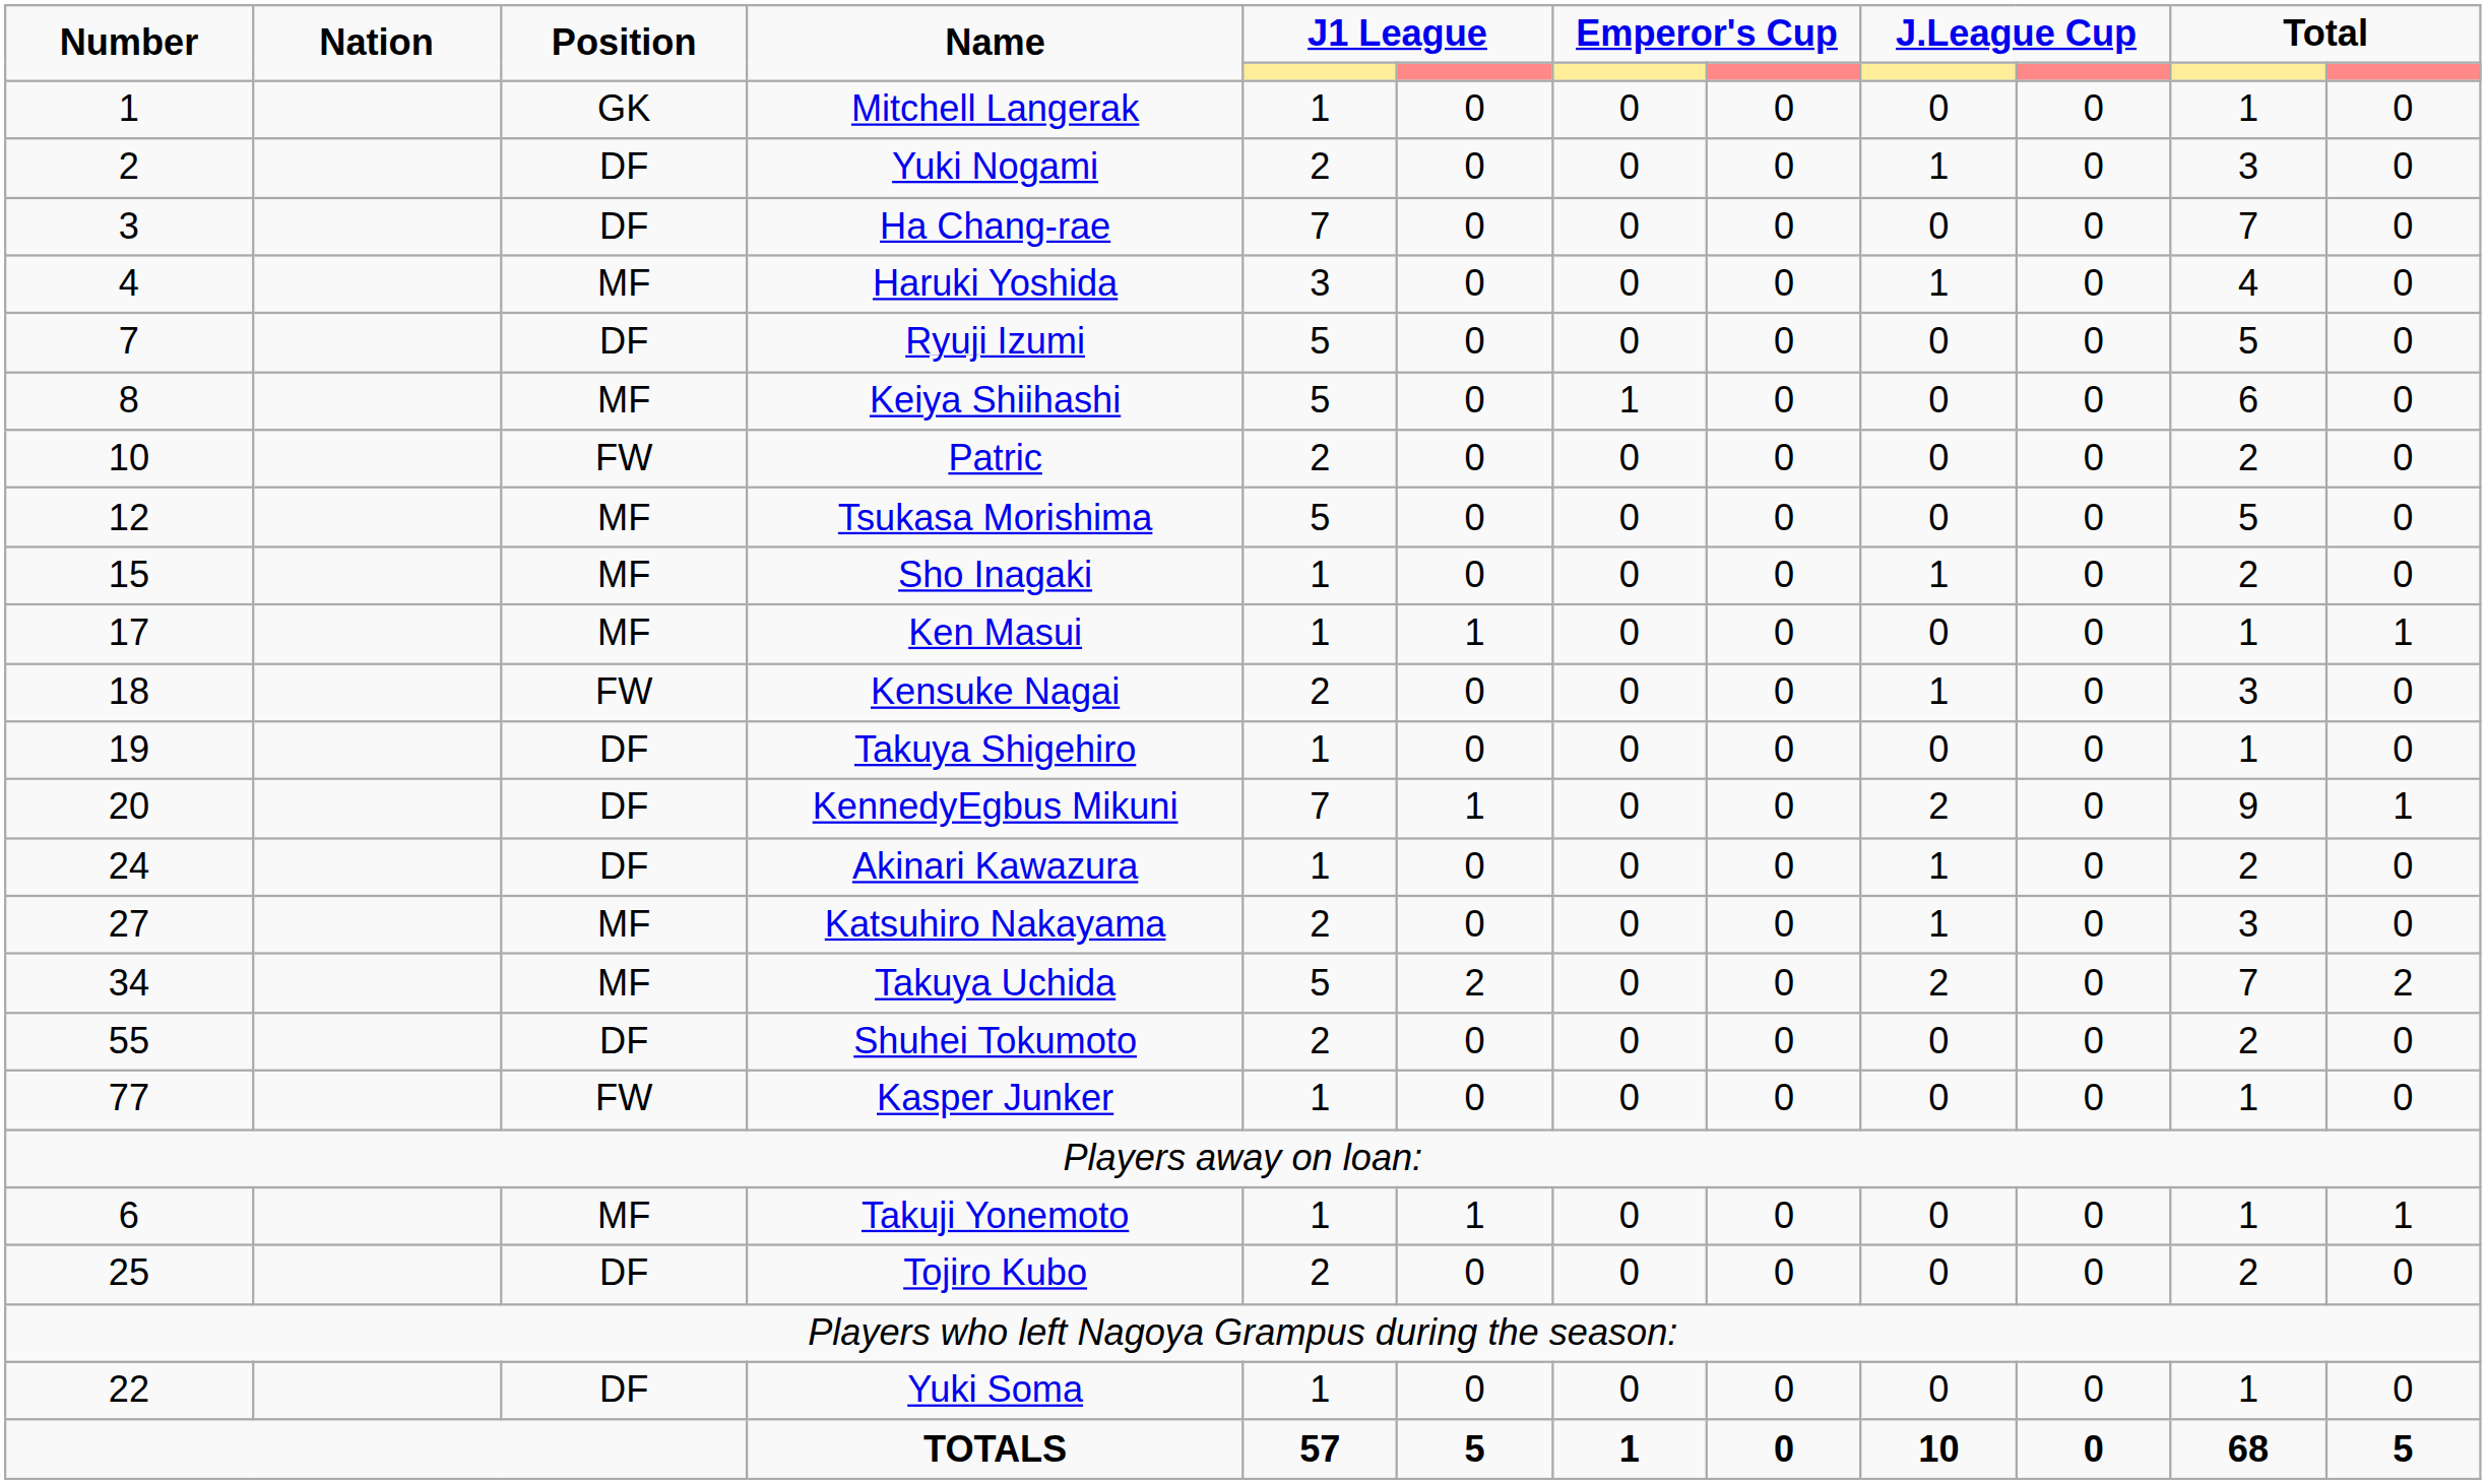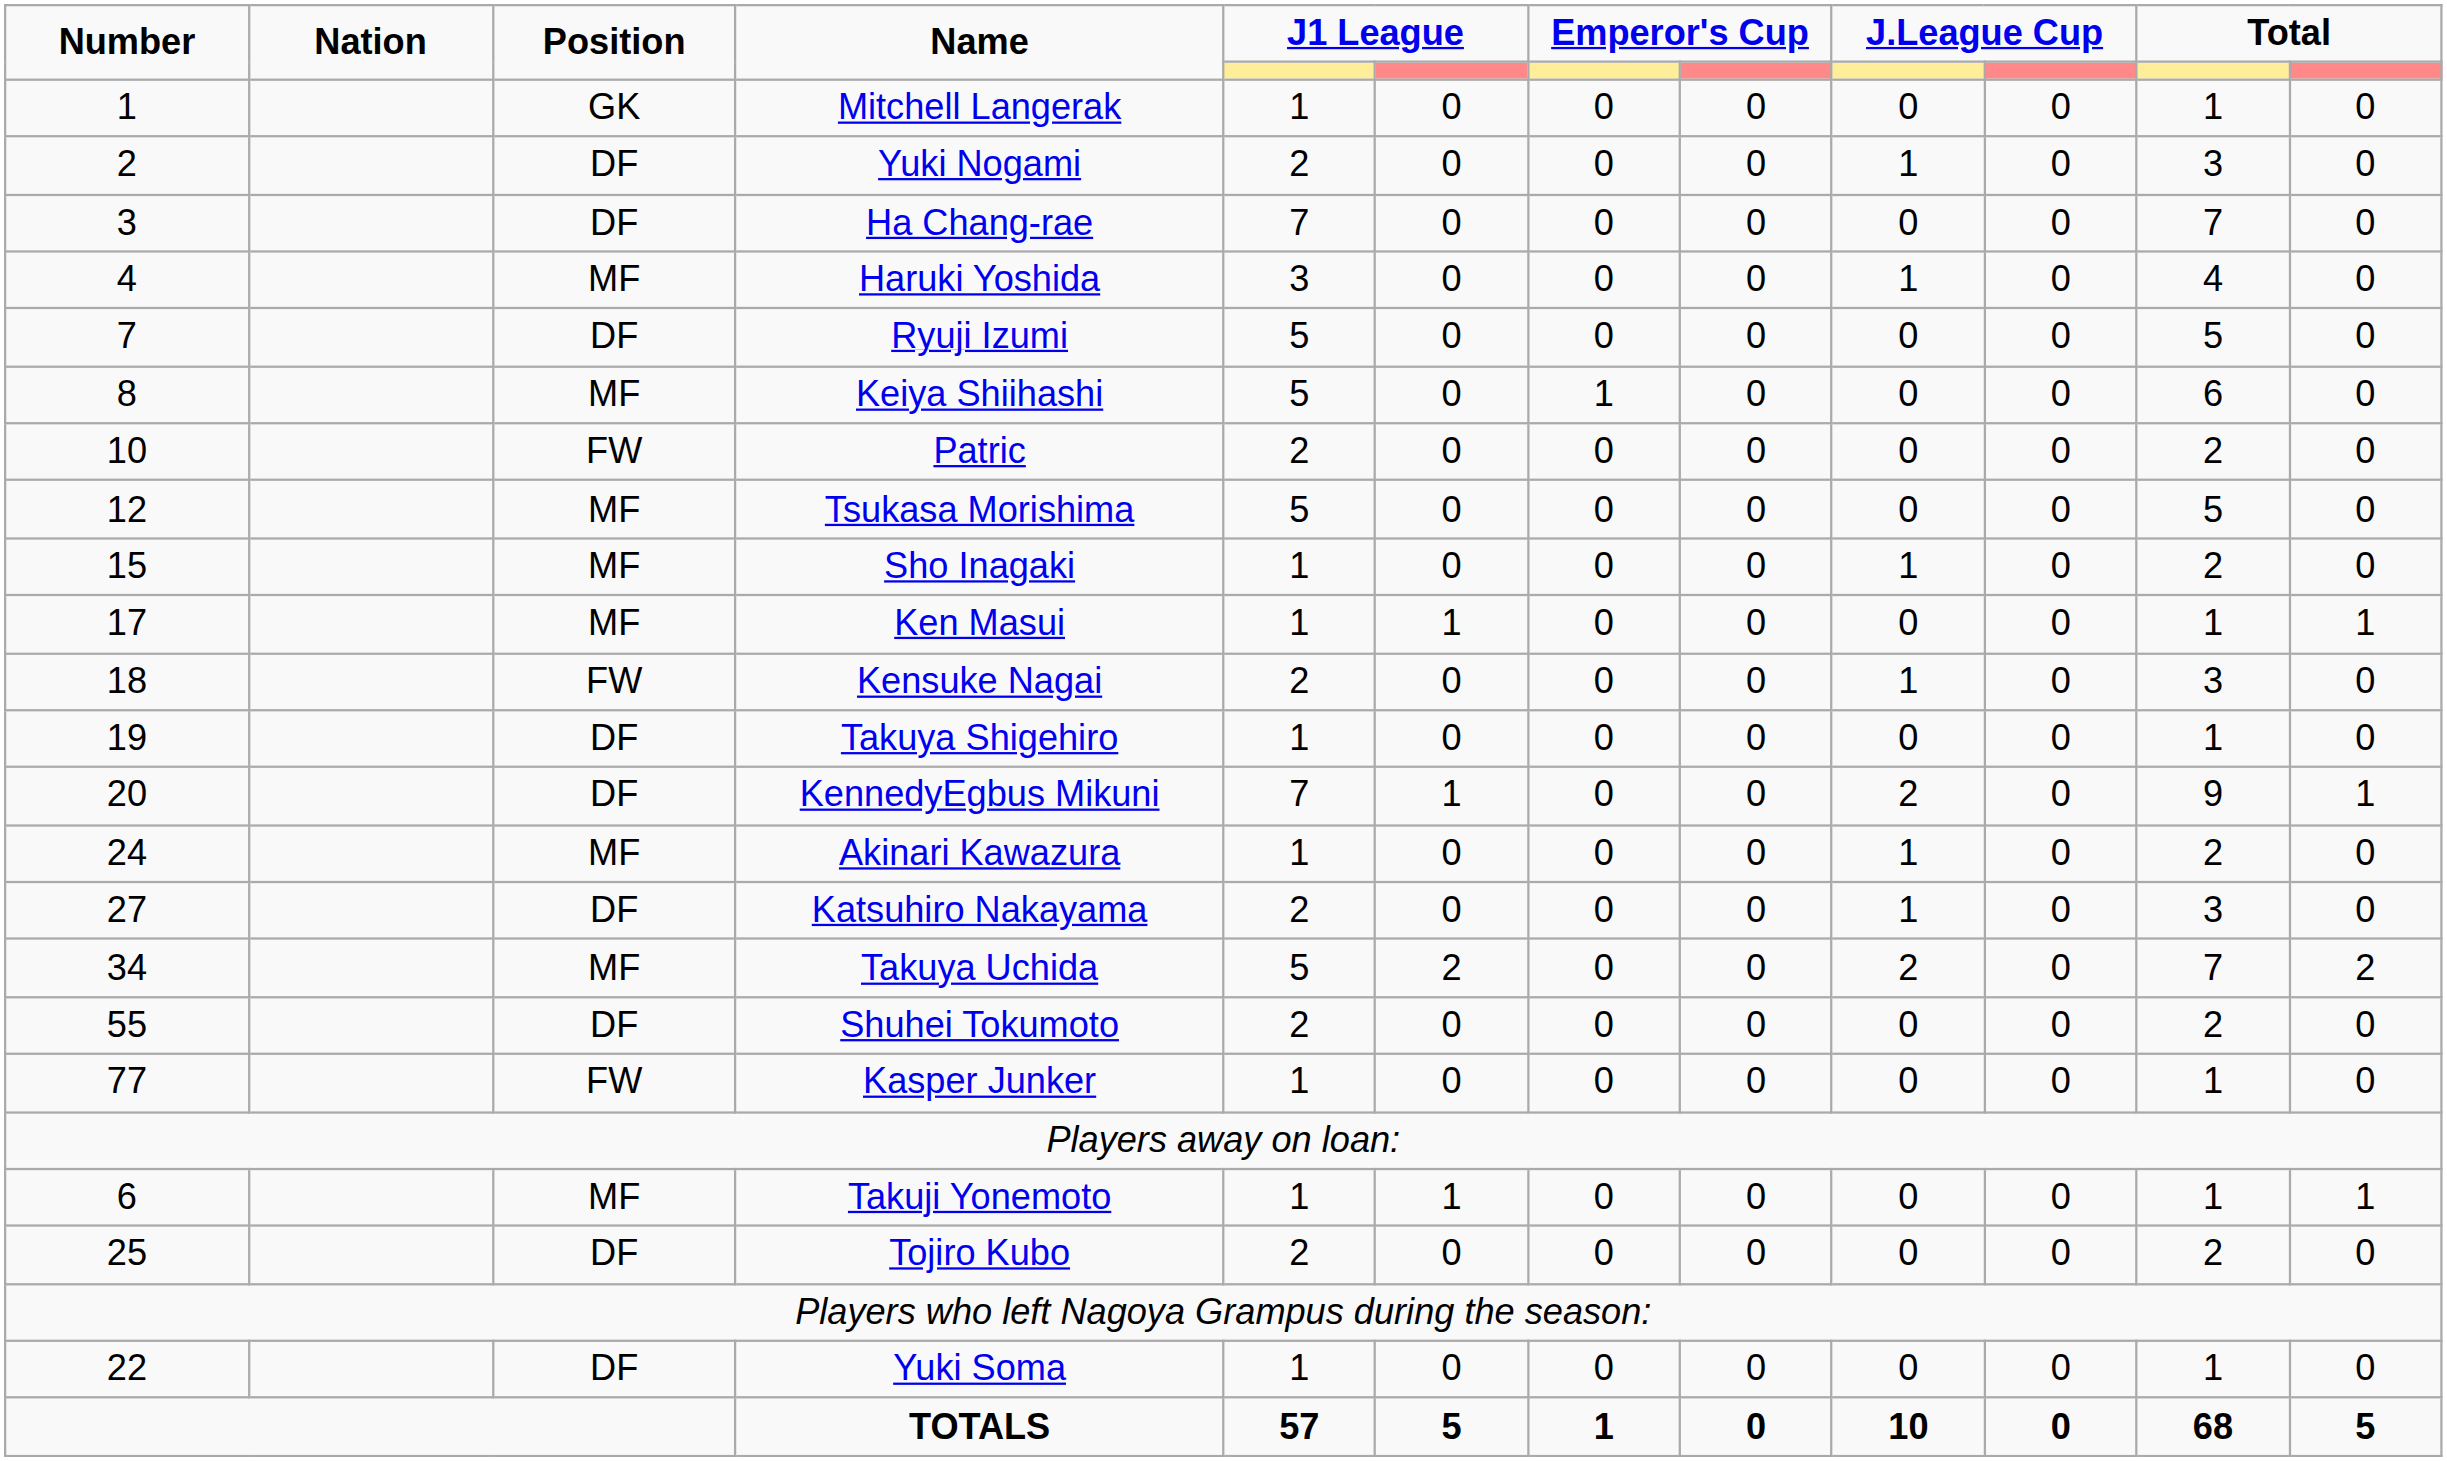Akinari Kawazura | Position: DF -> MF
Katsuhiro Nakayama | Position: MF -> DF
